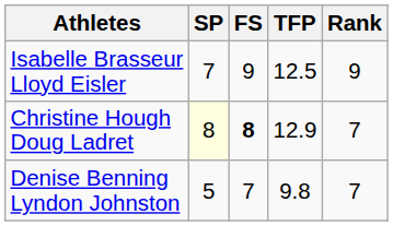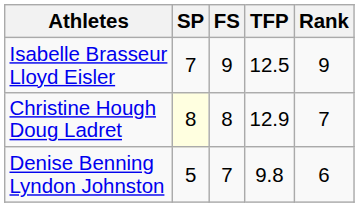Christine Hough Doug Ladret | FS: bold -> normal
Denise Benning Lyndon Johnston | Rank: 7 -> 6
